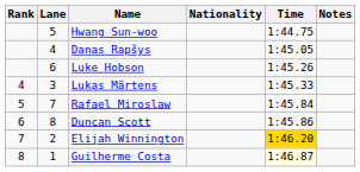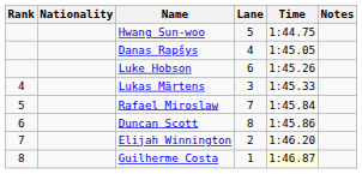columns swapped: Lane <-> Nationality
Elijah Winnington | Time: gold background -> no background
